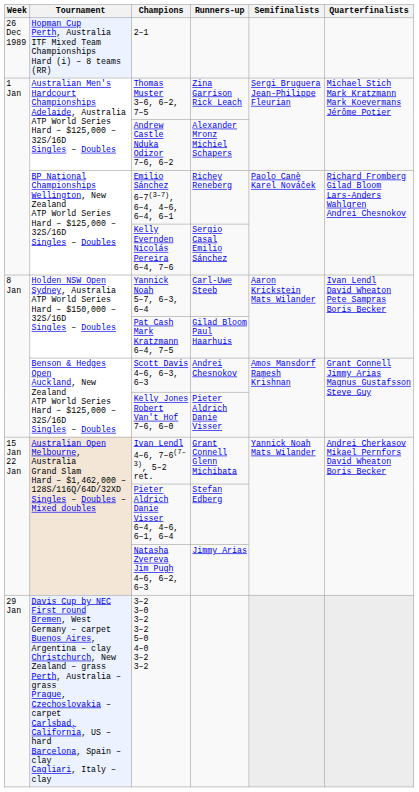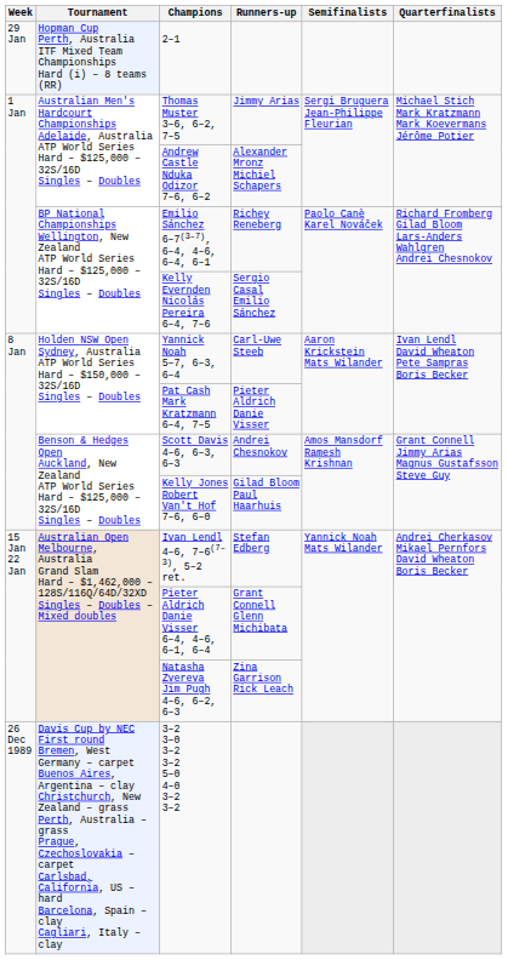2–1 | Week: 26 Dec 1989 -> 29 Jan
Thomas Muster 3–6, 6–2, 7–5 | Runners-up: Zina Garrison Rick Leach -> Jimmy Arias
Pat Cash Mark Kratzmann 6–4, 7–5 | Runners-up: Gilad Bloom Paul Haarhuis -> Pieter Aldrich Danie Visser
Kelly Jones Robert Van't Hof 7–6, 6–0 | Runners-up: Pieter Aldrich Danie Visser -> Gilad Bloom Paul Haarhuis
Ivan Lendl 4–6, 7–6(7–3), 5–2 ret. | Runners-up: Grant Connell Glenn Michibata -> Stefan Edberg
Pieter Aldrich Danie Visser 6–4, 4–6, 6–1, 6–4 | Runners-up: Stefan Edberg -> Grant Connell Glenn Michibata
Natasha Zvereva Jim Pugh 4–6, 6–2, 6–3 | Runners-up: Jimmy Arias -> Zina Garrison Rick Leach
3–2 3–0 3–2 3–2 5–0 4–0 3–2 3–2 | Week: 29 Jan -> 26 Dec 1989
